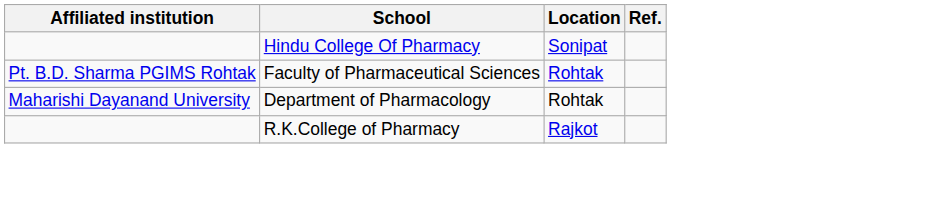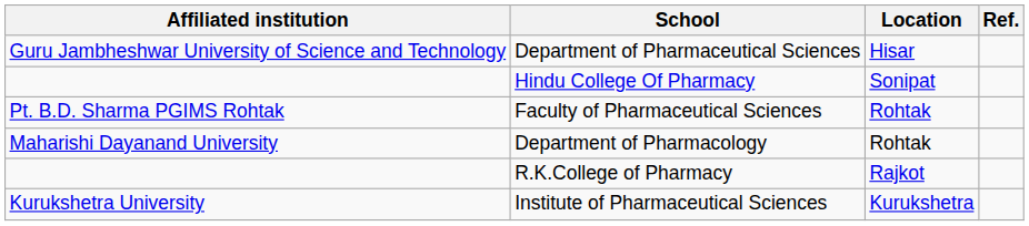+ row: Guru Jambheshwar University of Science and Technology | Department of Pharmaceutical Sciences | Hisar
+ row: Kurukshetra University | Institute of Pharmaceutical Sciences | Kurukshetra
